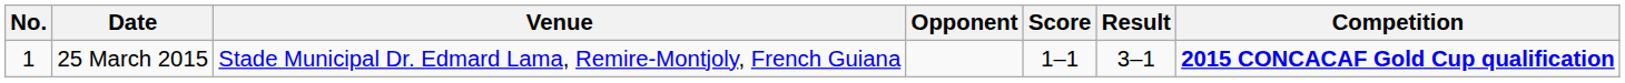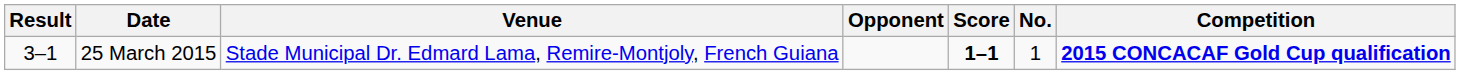columns swapped: No. <-> Result
25 March 2015 | Score: normal -> bold
